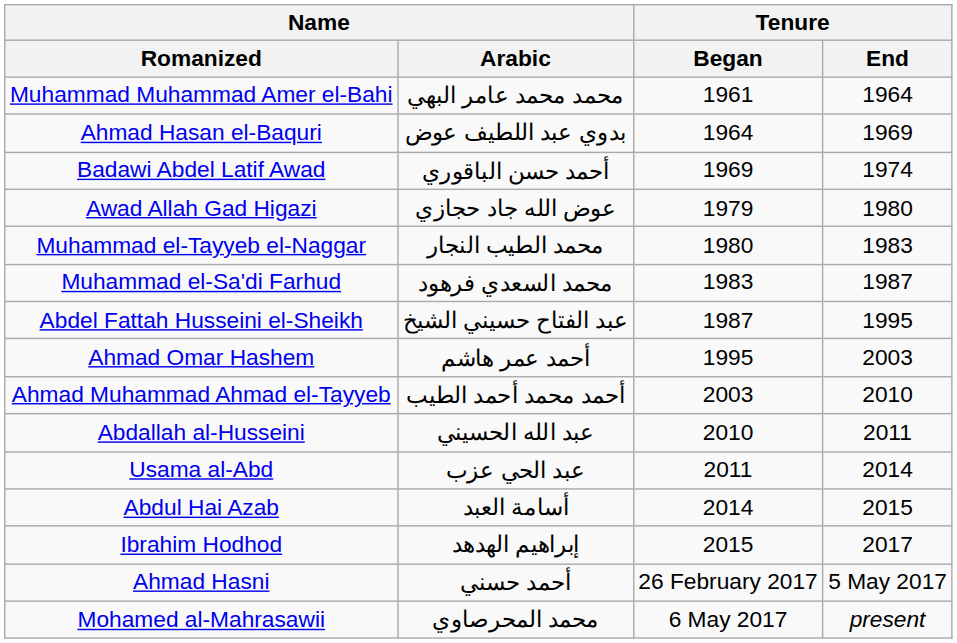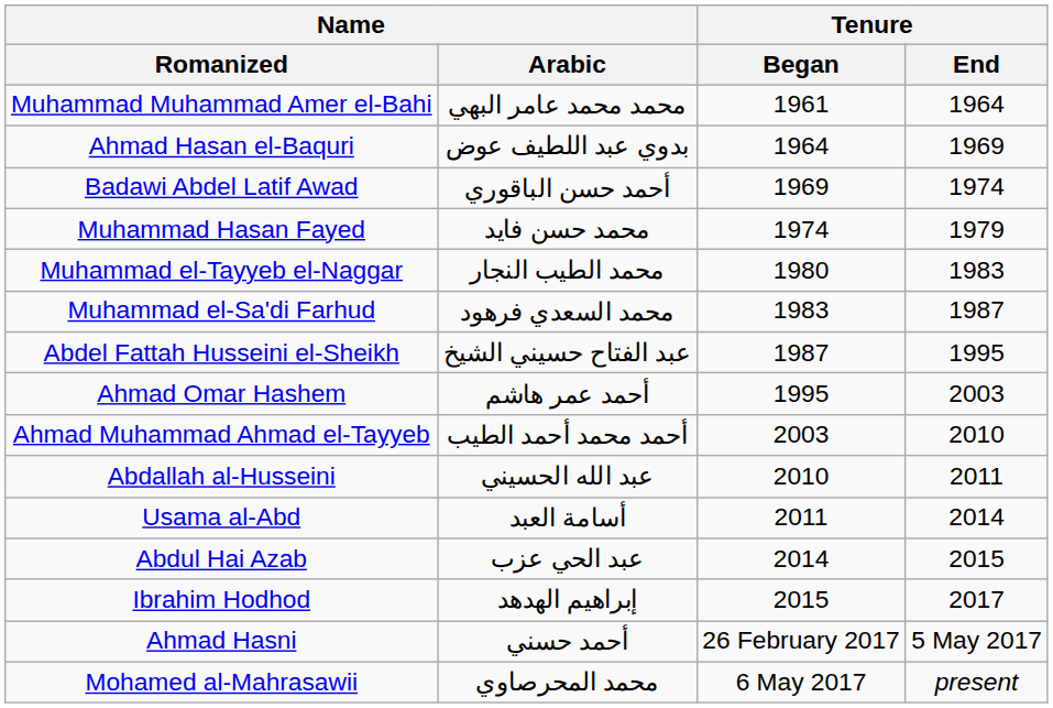+ row: Muhammad Hasan Fayed | محمد حسن فايد | 1974 | 1979
- row: Awad Allah Gad Higazi | عوض الله جاد حجازي | 1979 | 1980
Usama al-Abd | Name / Arabic: عبد الحي عزب -> أسامة العبد
Abdul Hai Azab | Name / Arabic: أسامة العبد -> عبد الحي عزب
